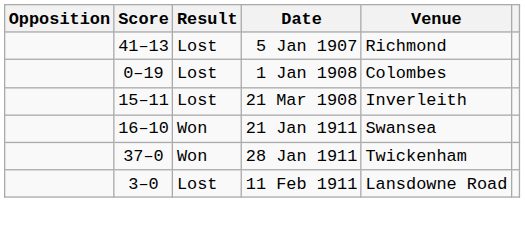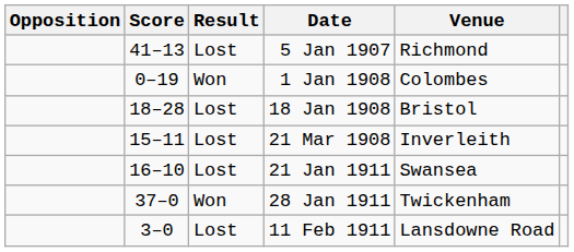1 Jan 1908 | Result: Lost -> Won
+ row: 18–28 | Lost | 18 Jan 1908 | Bristol
21 Jan 1911 | Result: Won -> Lost
